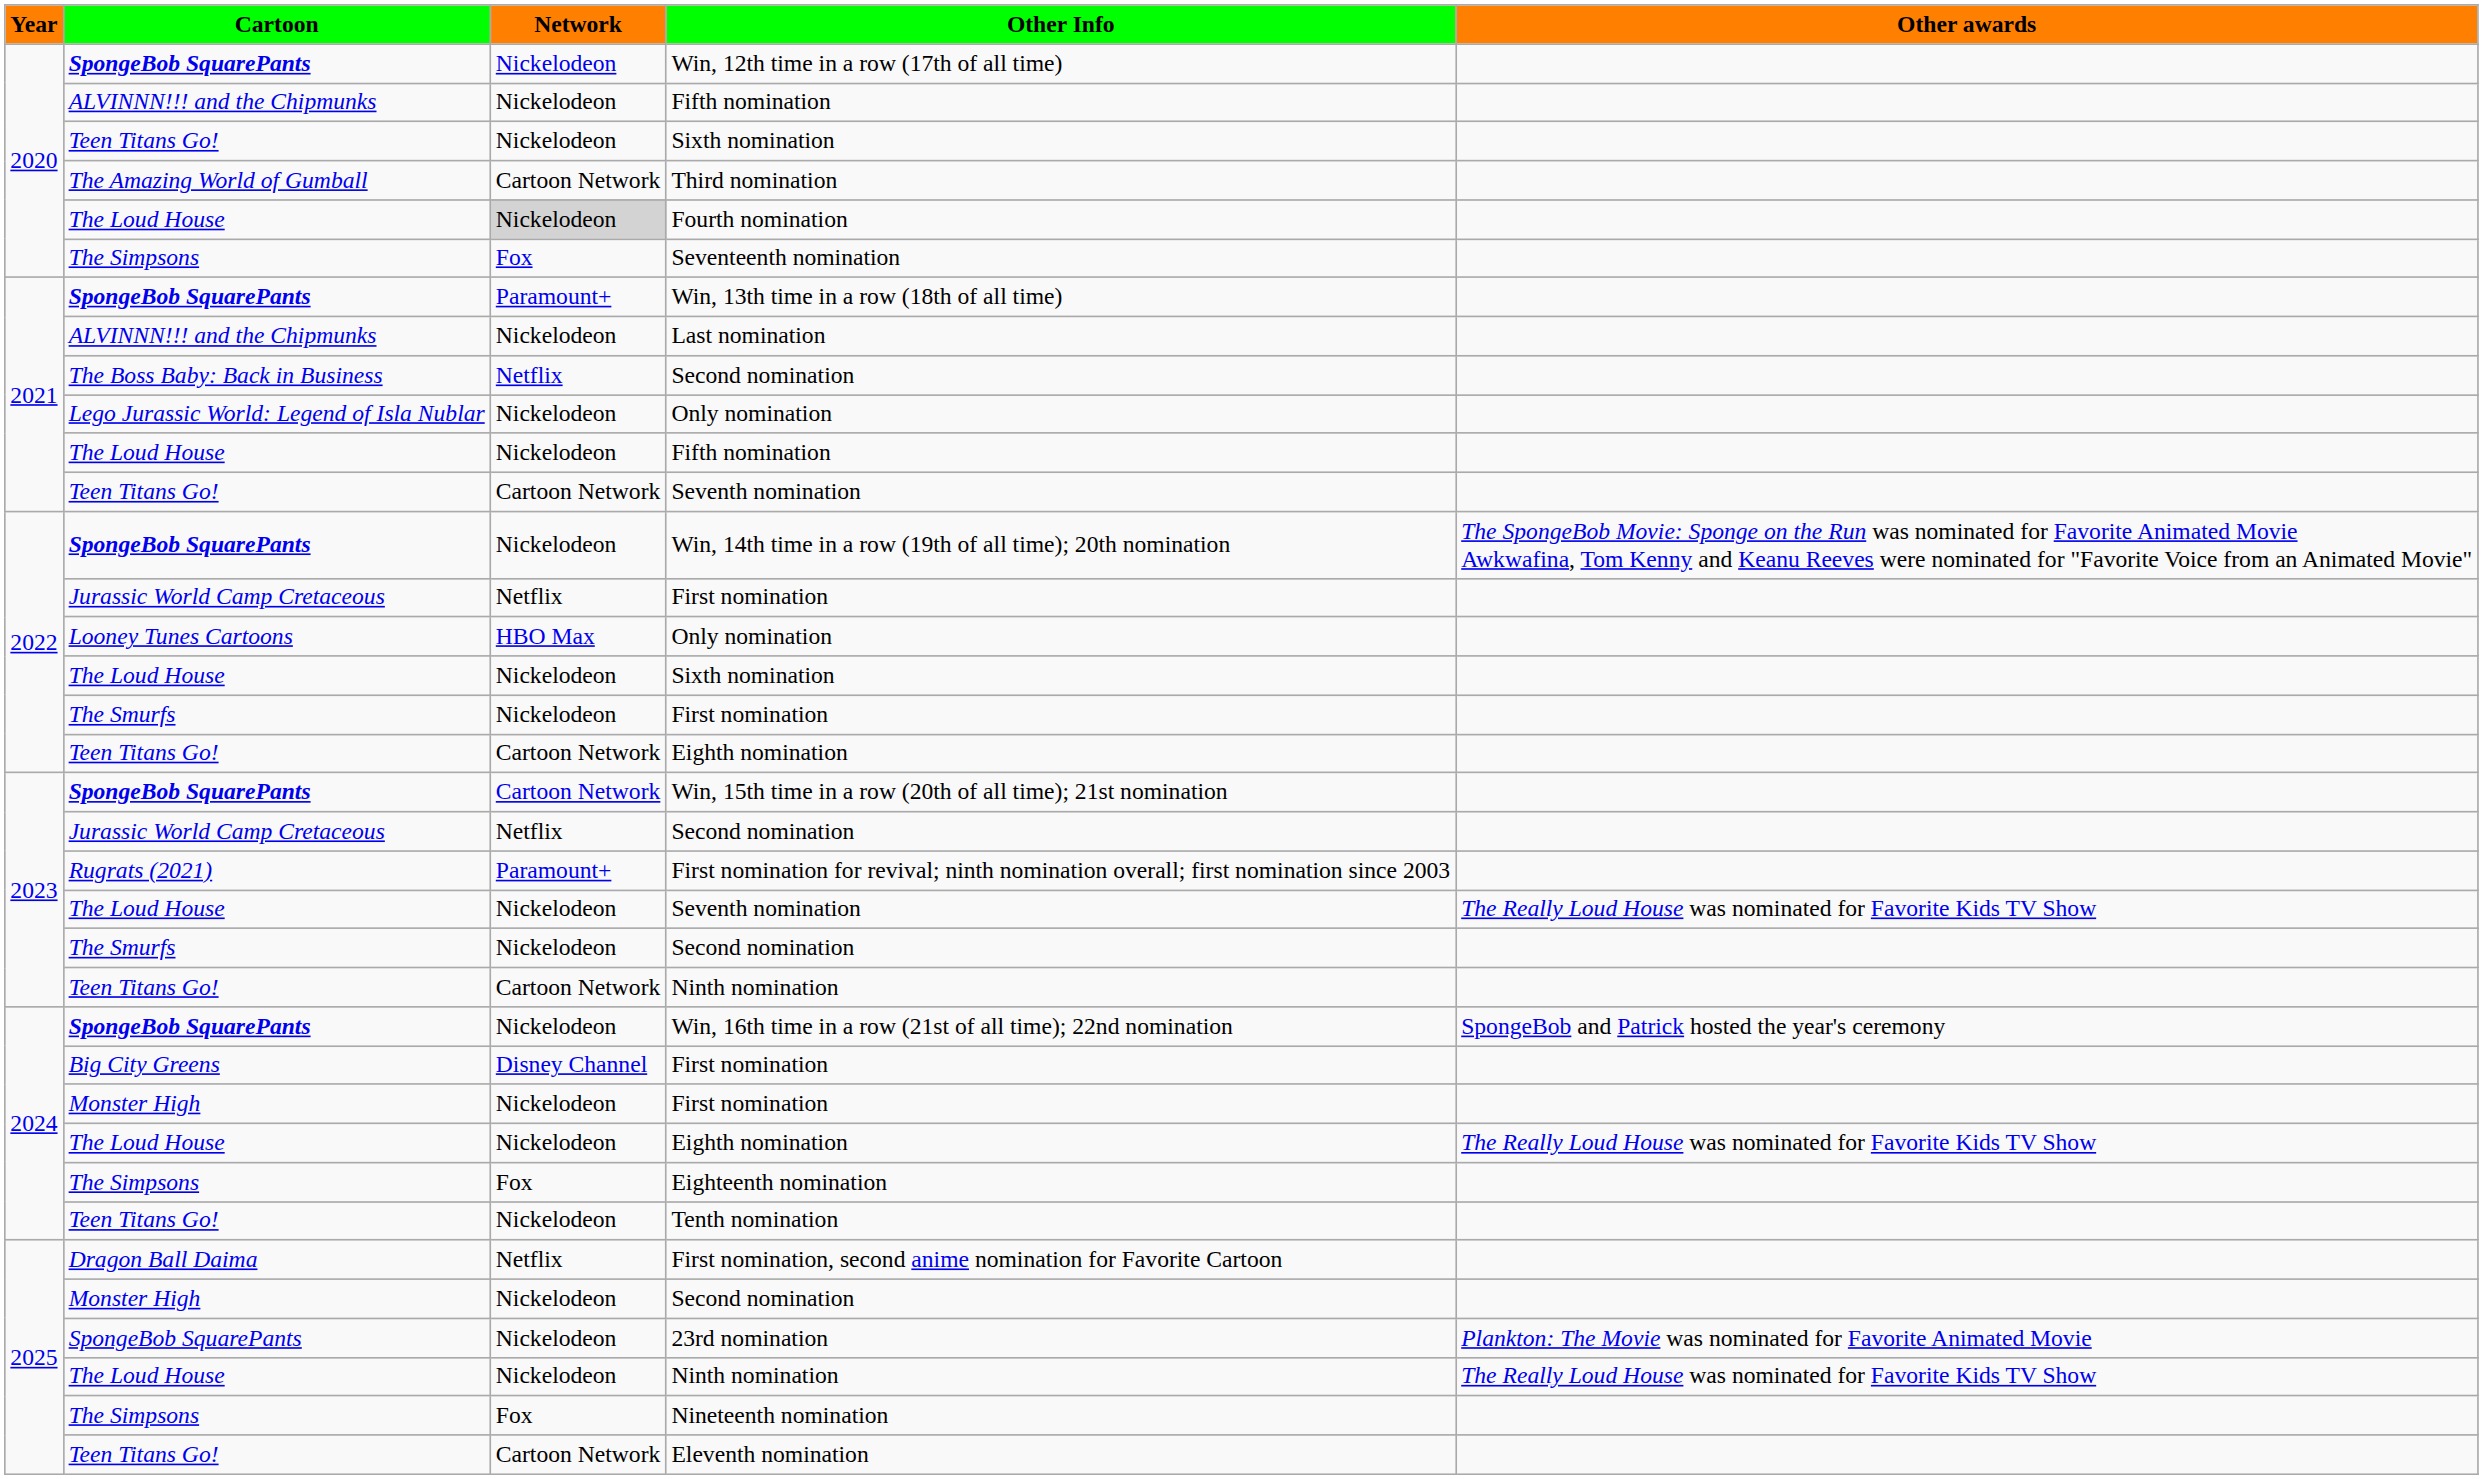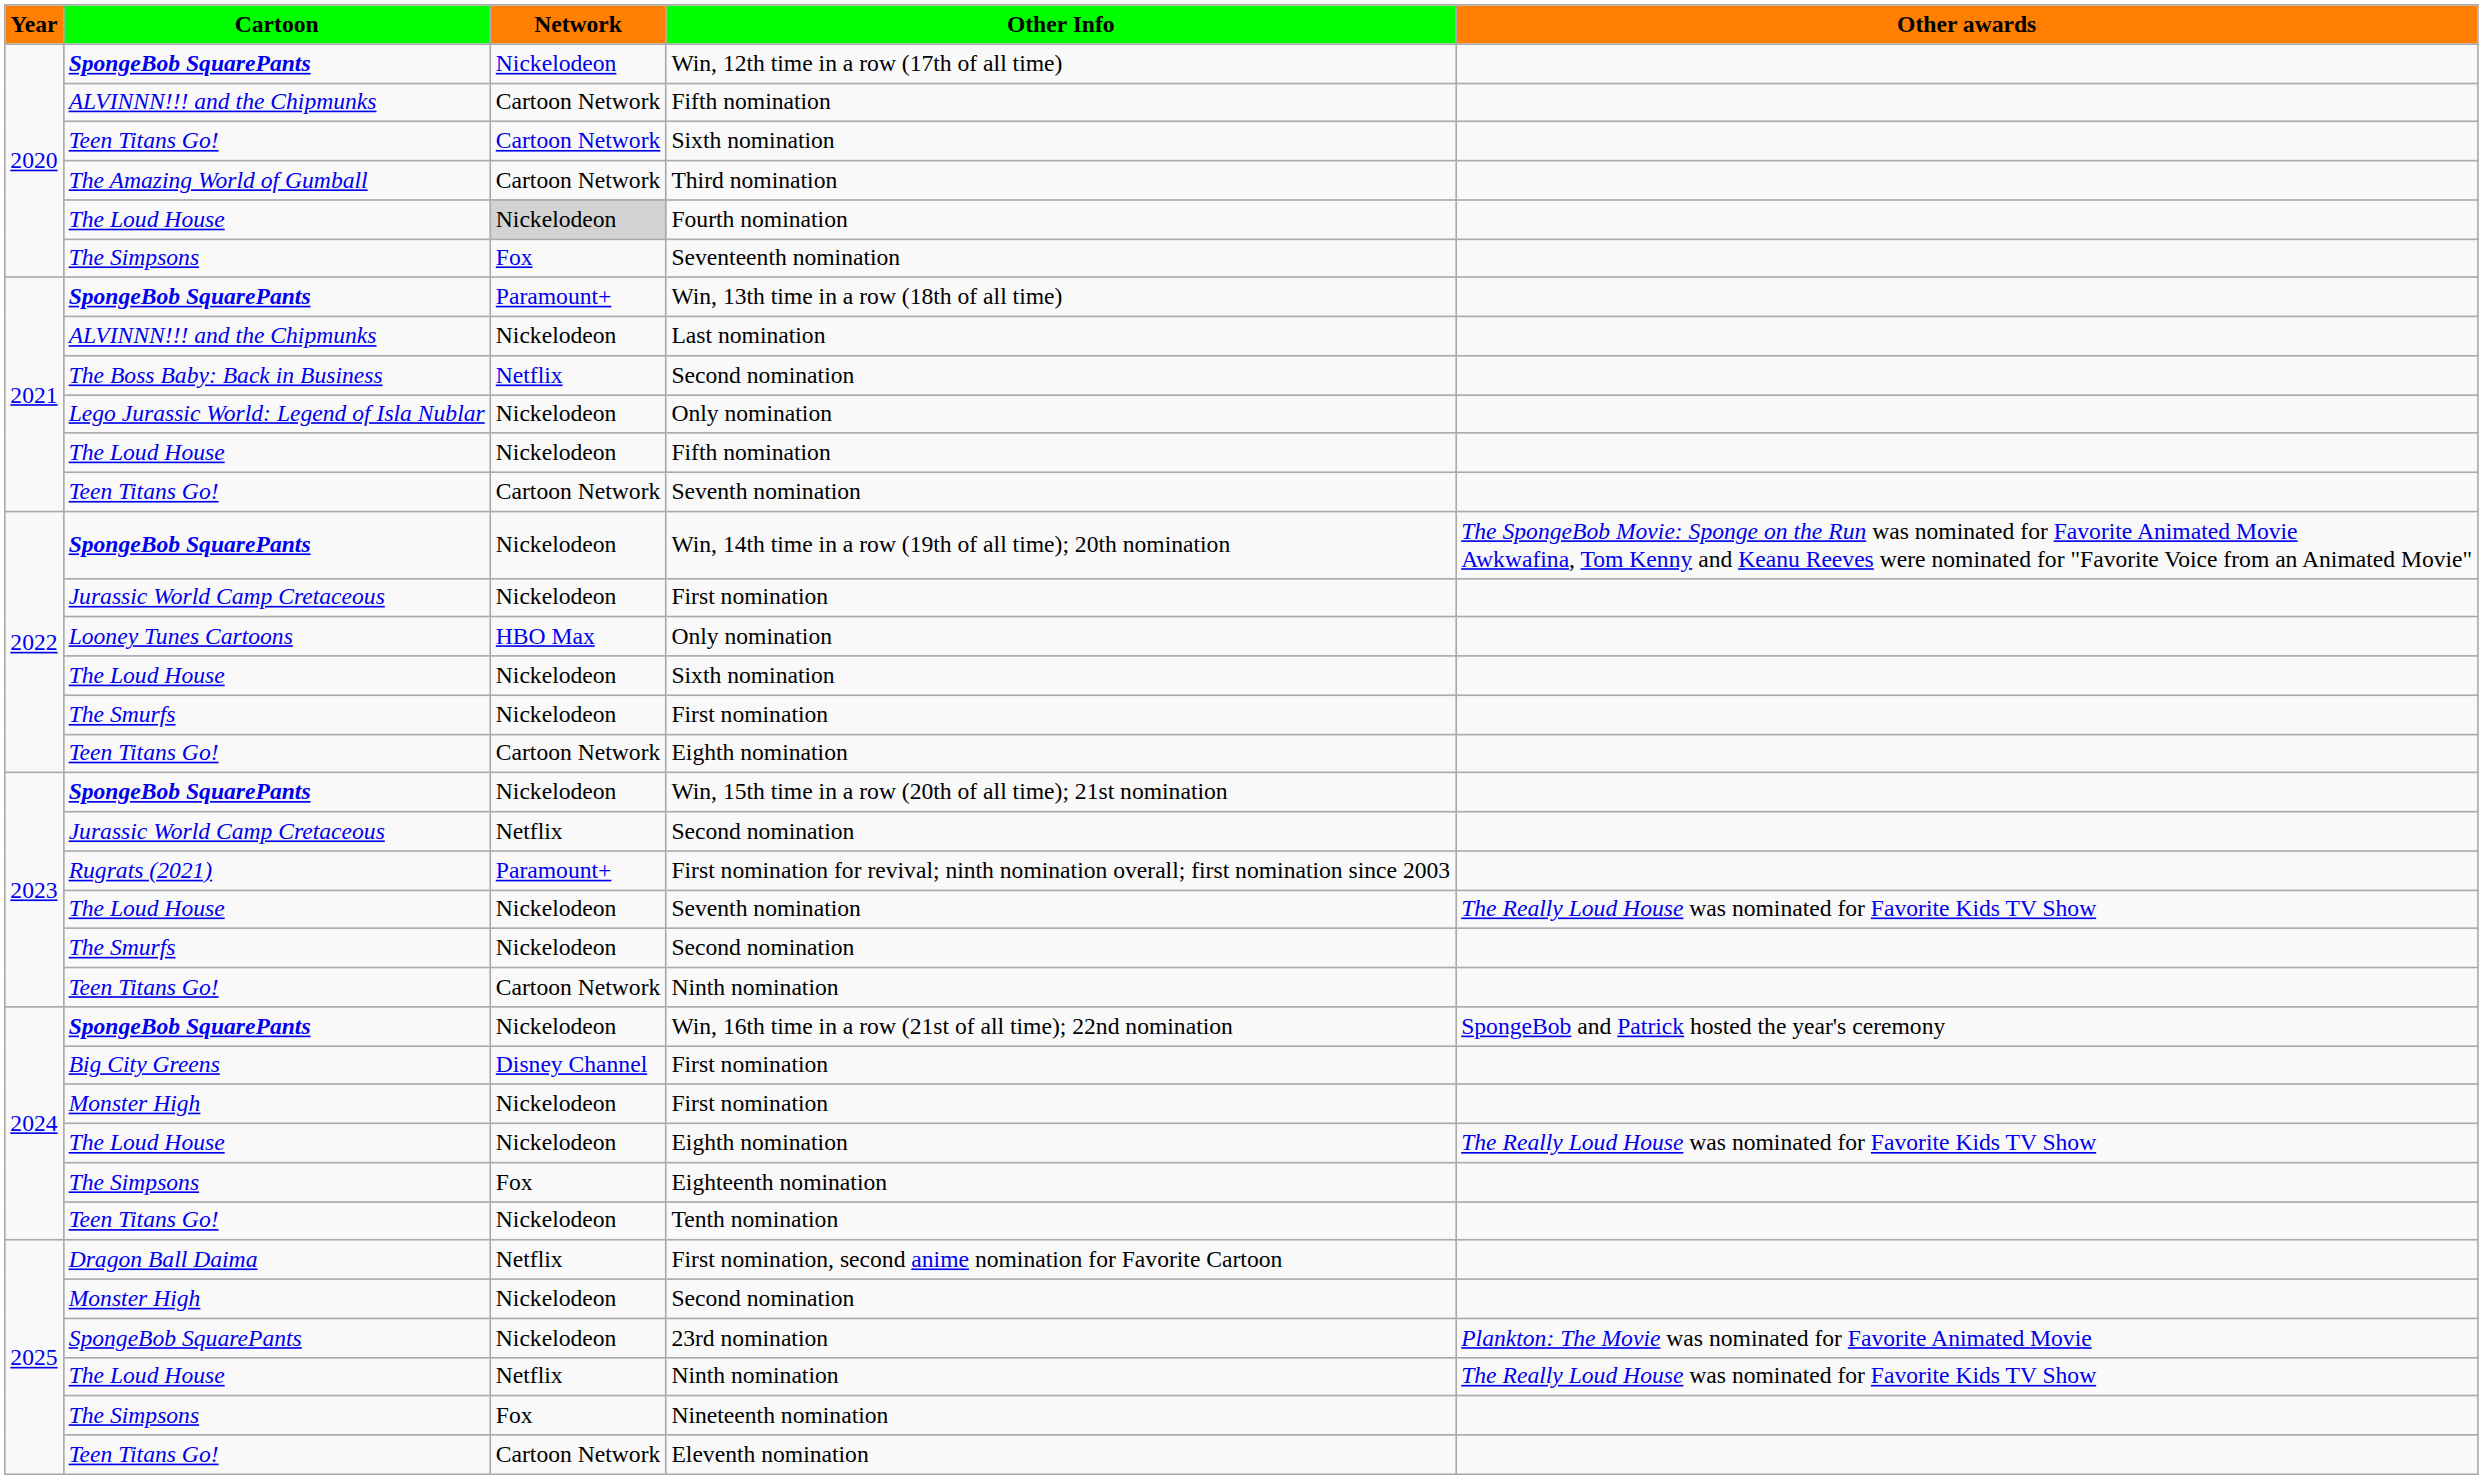ALVINNN!!! and the Chipmunks / Fifth nomination | Network: Nickelodeon -> Cartoon Network
Teen Titans Go! / Sixth nomination | Network: Nickelodeon -> Cartoon Network
Jurassic World Camp Cretaceous / First nomination | Network: Netflix -> Nickelodeon
Win, 15th time in a row (20th of all time); 21st nomination | Network: Cartoon Network -> Nickelodeon
The Loud House / Ninth nomination | Network: Nickelodeon -> Netflix
